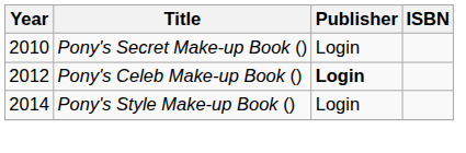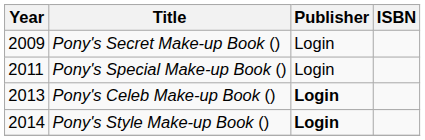Pony's Secret Make-up Book () | Year: 2010 -> 2009
+ row: 2011 | Pony's Special Make-up Book () | Login
Pony's Celeb Make-up Book () | Year: 2012 -> 2013
Pony's Style Make-up Book () | Publisher: normal -> bold
